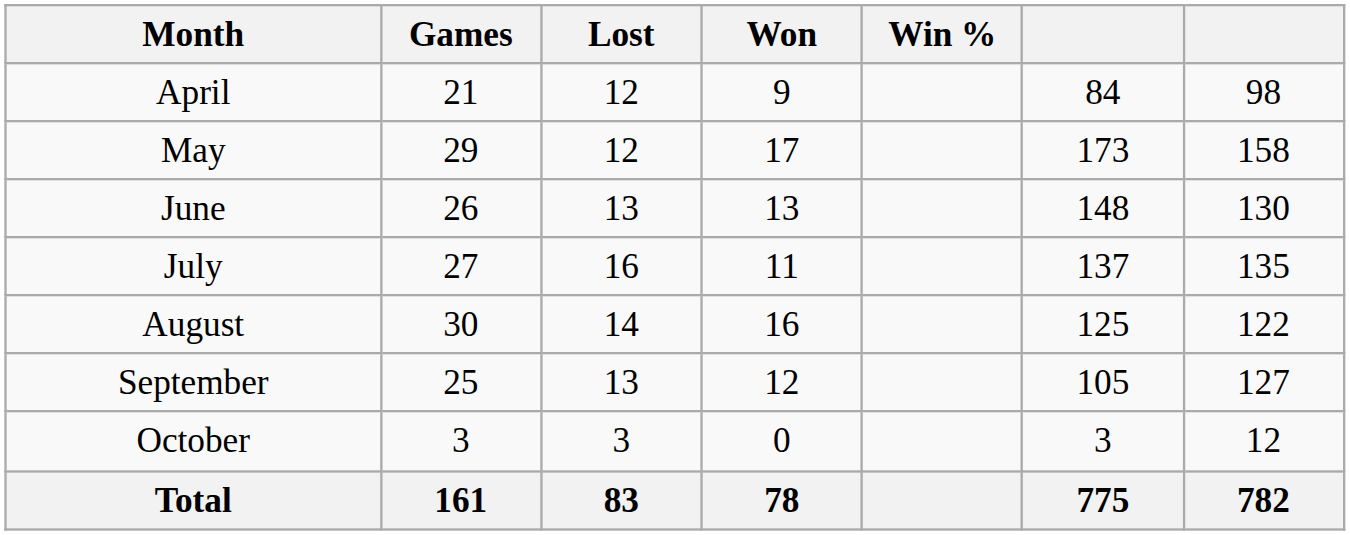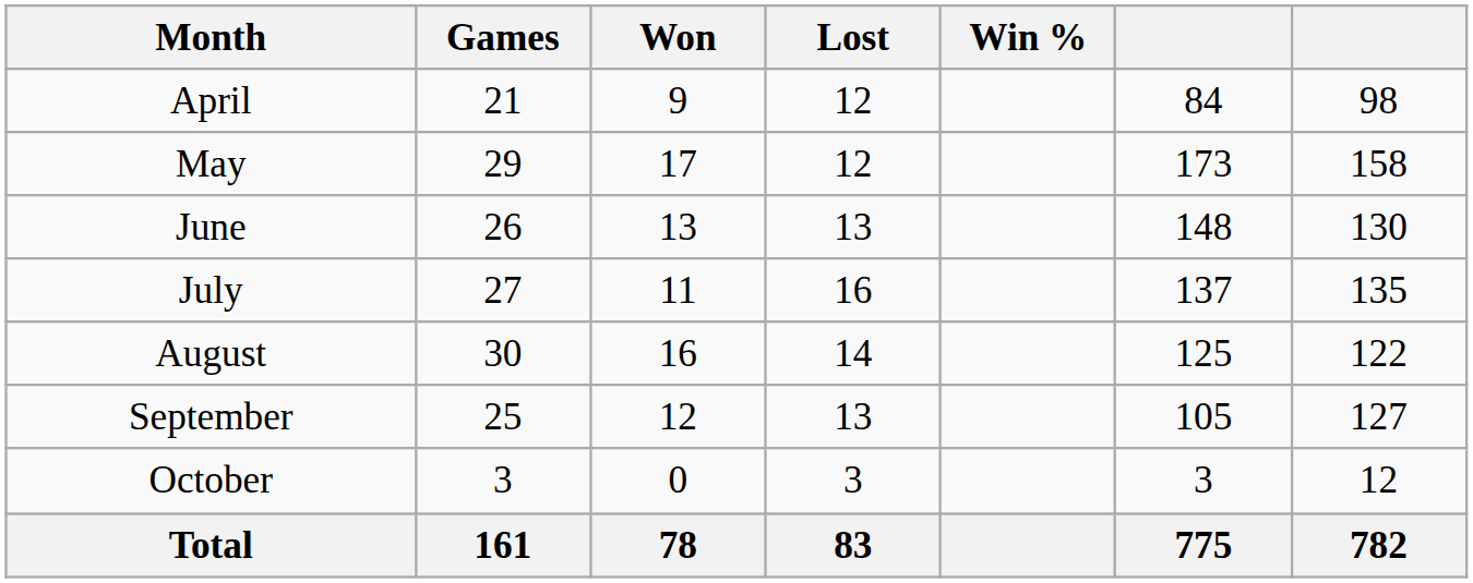columns swapped: Won <-> Lost
